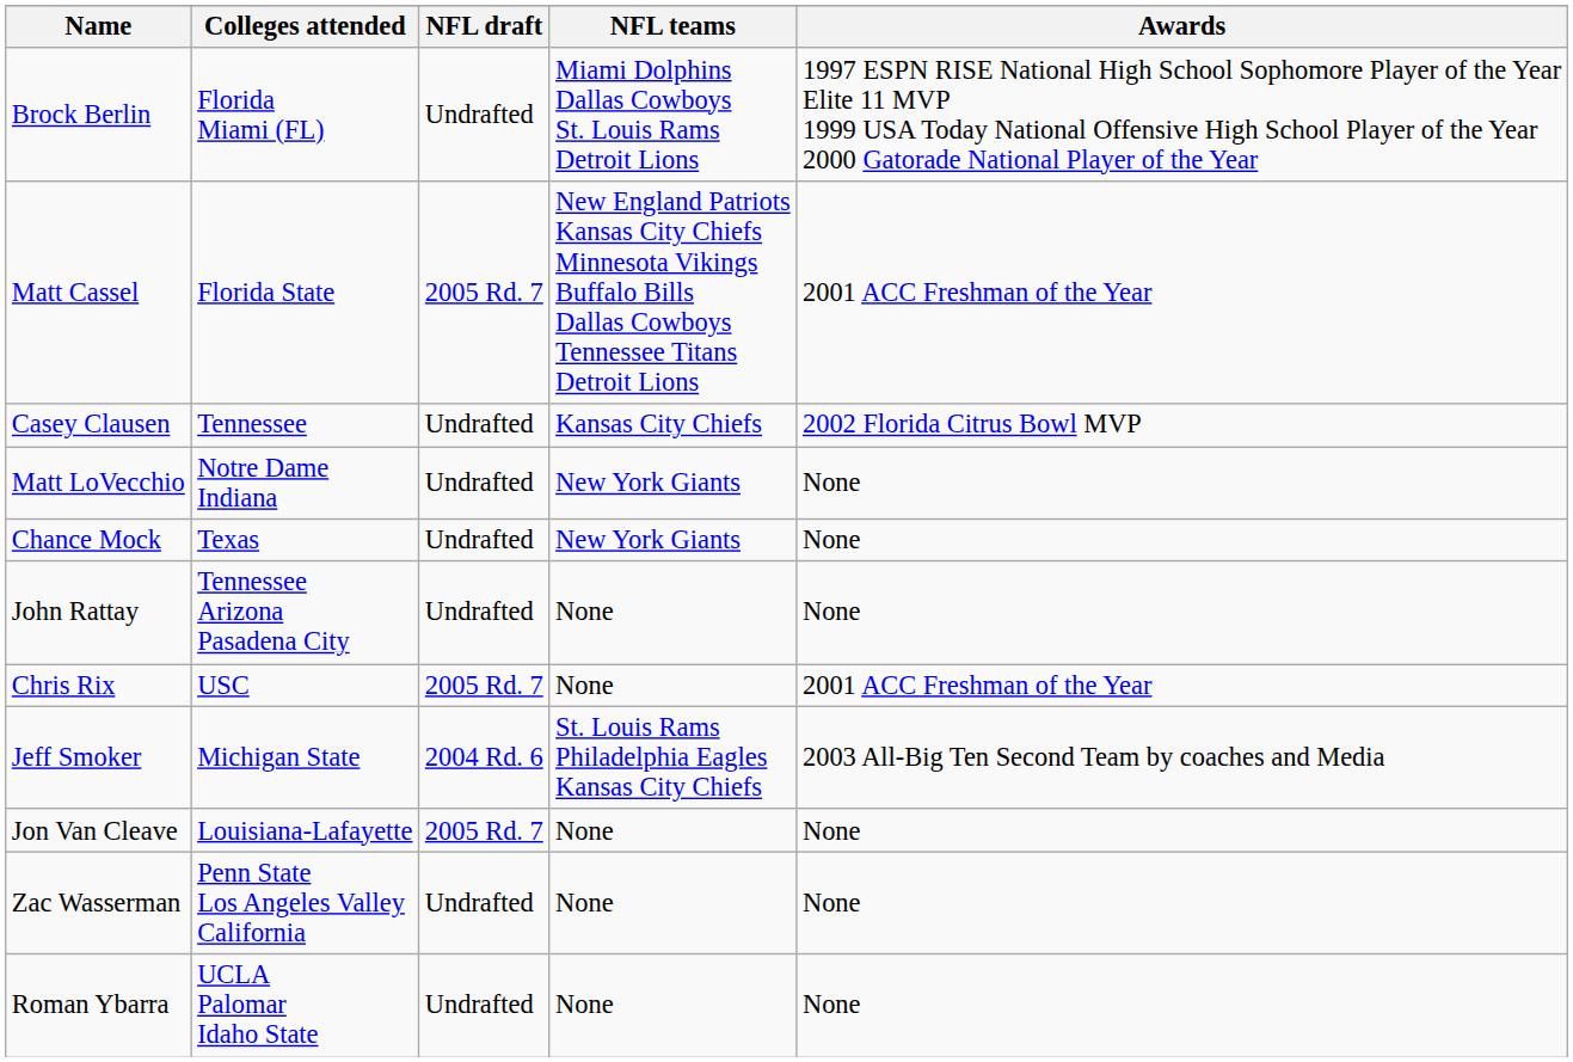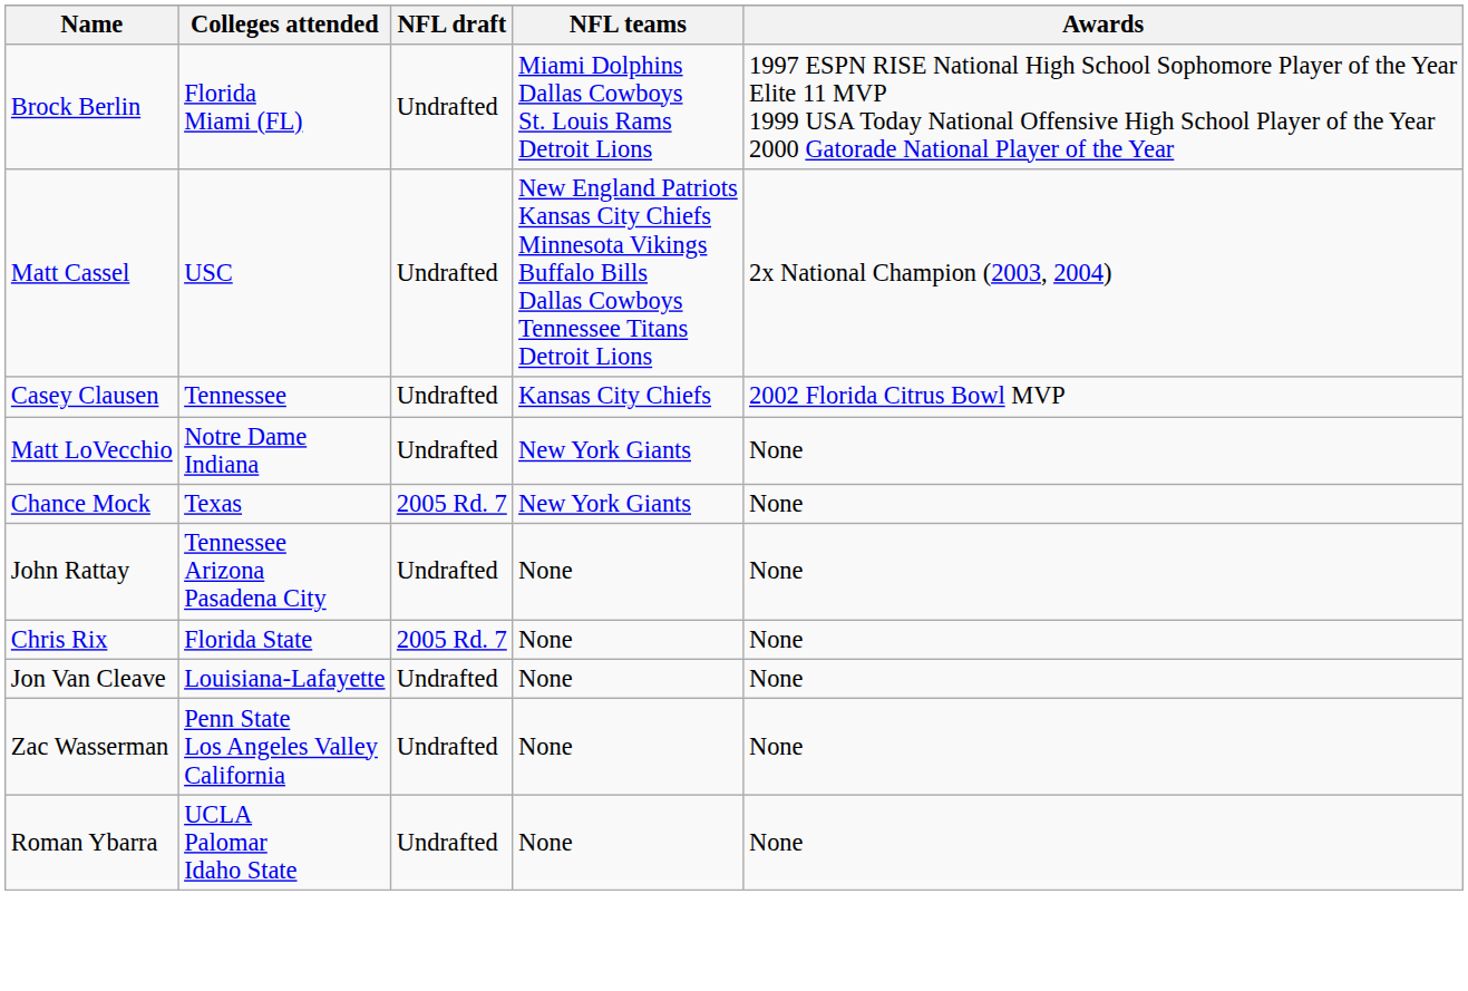Matt Cassel | Colleges attended: Florida State -> USC
Matt Cassel | NFL draft: 2005 Rd. 7 -> Undrafted
Matt Cassel | Awards: 2001 ACC Freshman of the Year -> 2x National Champion (2003, 2004)
Chance Mock | NFL draft: Undrafted -> 2005 Rd. 7
Chris Rix | Colleges attended: USC -> Florida State
Chris Rix | Awards: 2001 ACC Freshman of the Year -> None
- row: Jeff Smoker | Michigan State | 2004 Rd. 6 | St. Louis Rams Philadelphia Eagles Kansas City Chiefs | 2003 All-Big Ten Second Team by coaches and Media
Jon Van Cleave | NFL draft: 2005 Rd. 7 -> Undrafted
